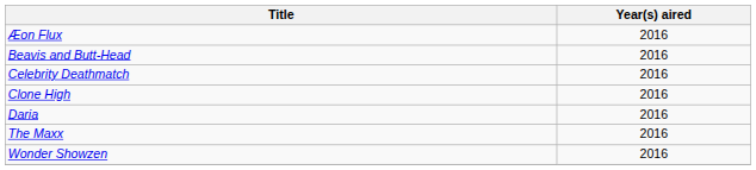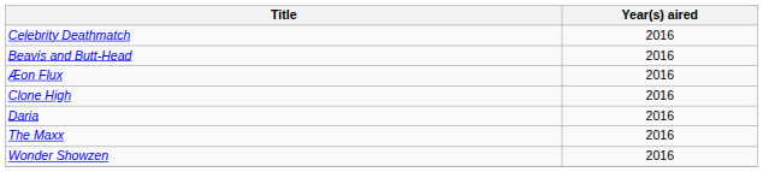rows swapped: Æon Flux <-> Celebrity Deathmatch
